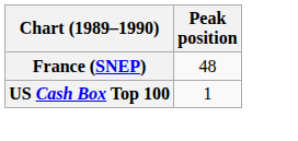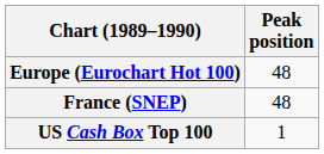+ row: Europe (Eurochart Hot 100) | 48
